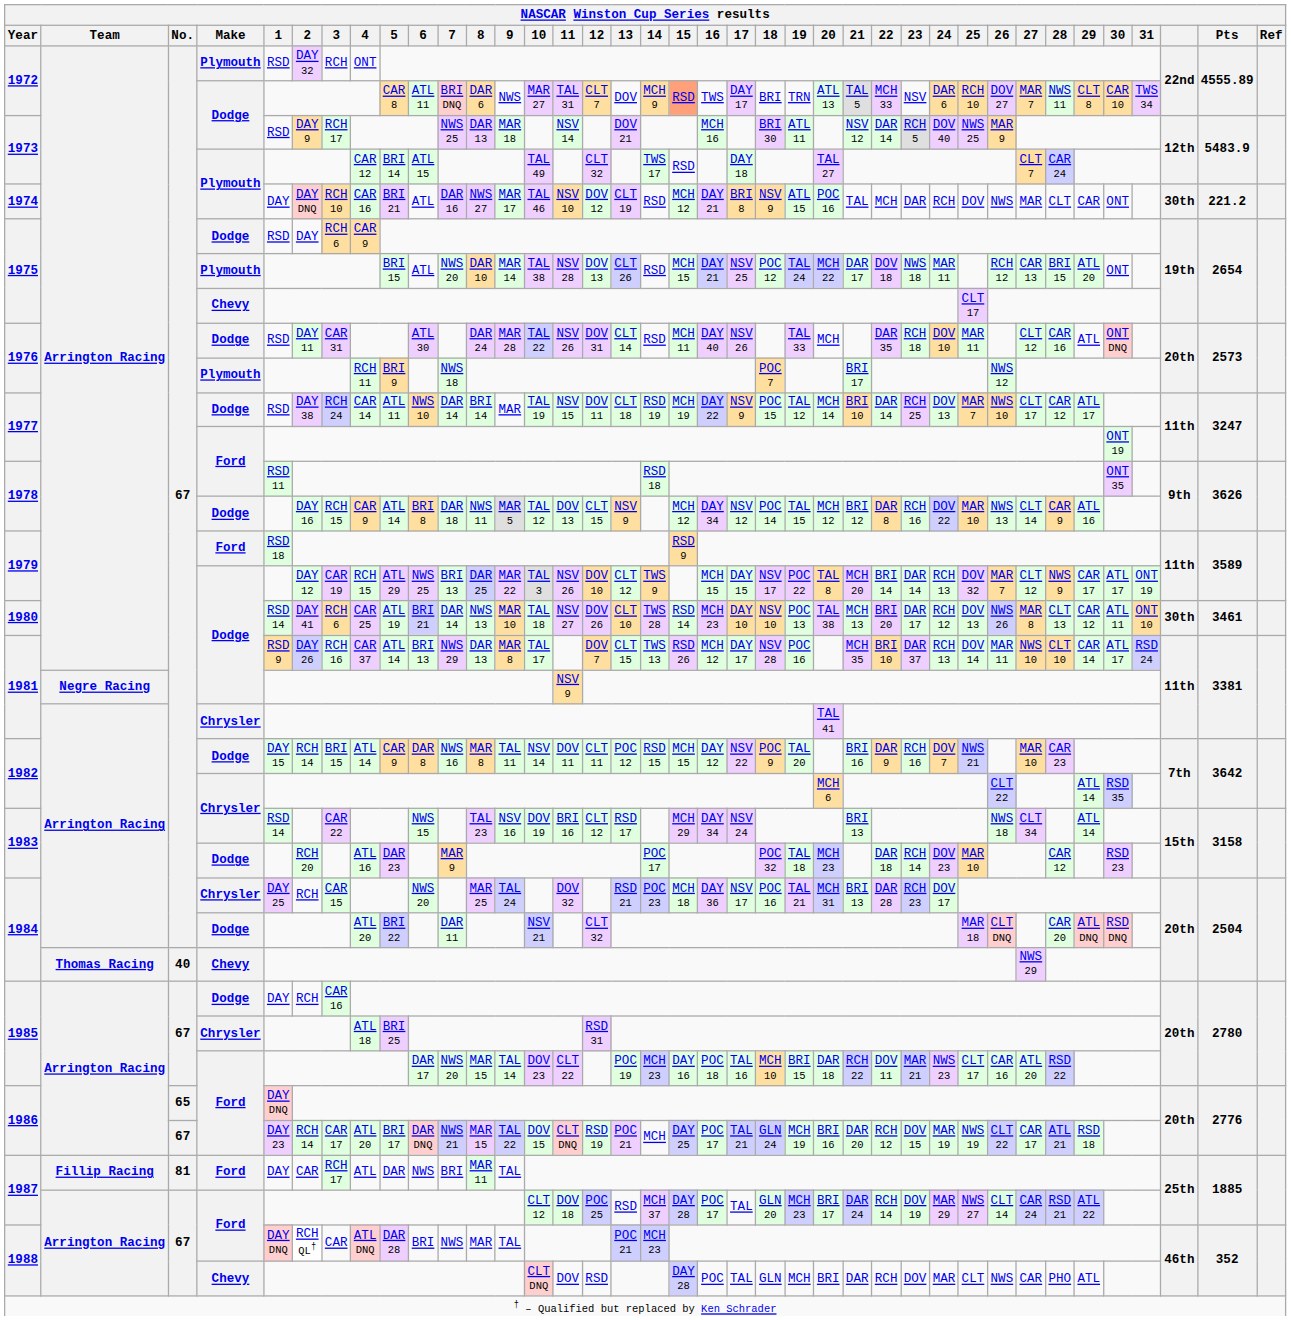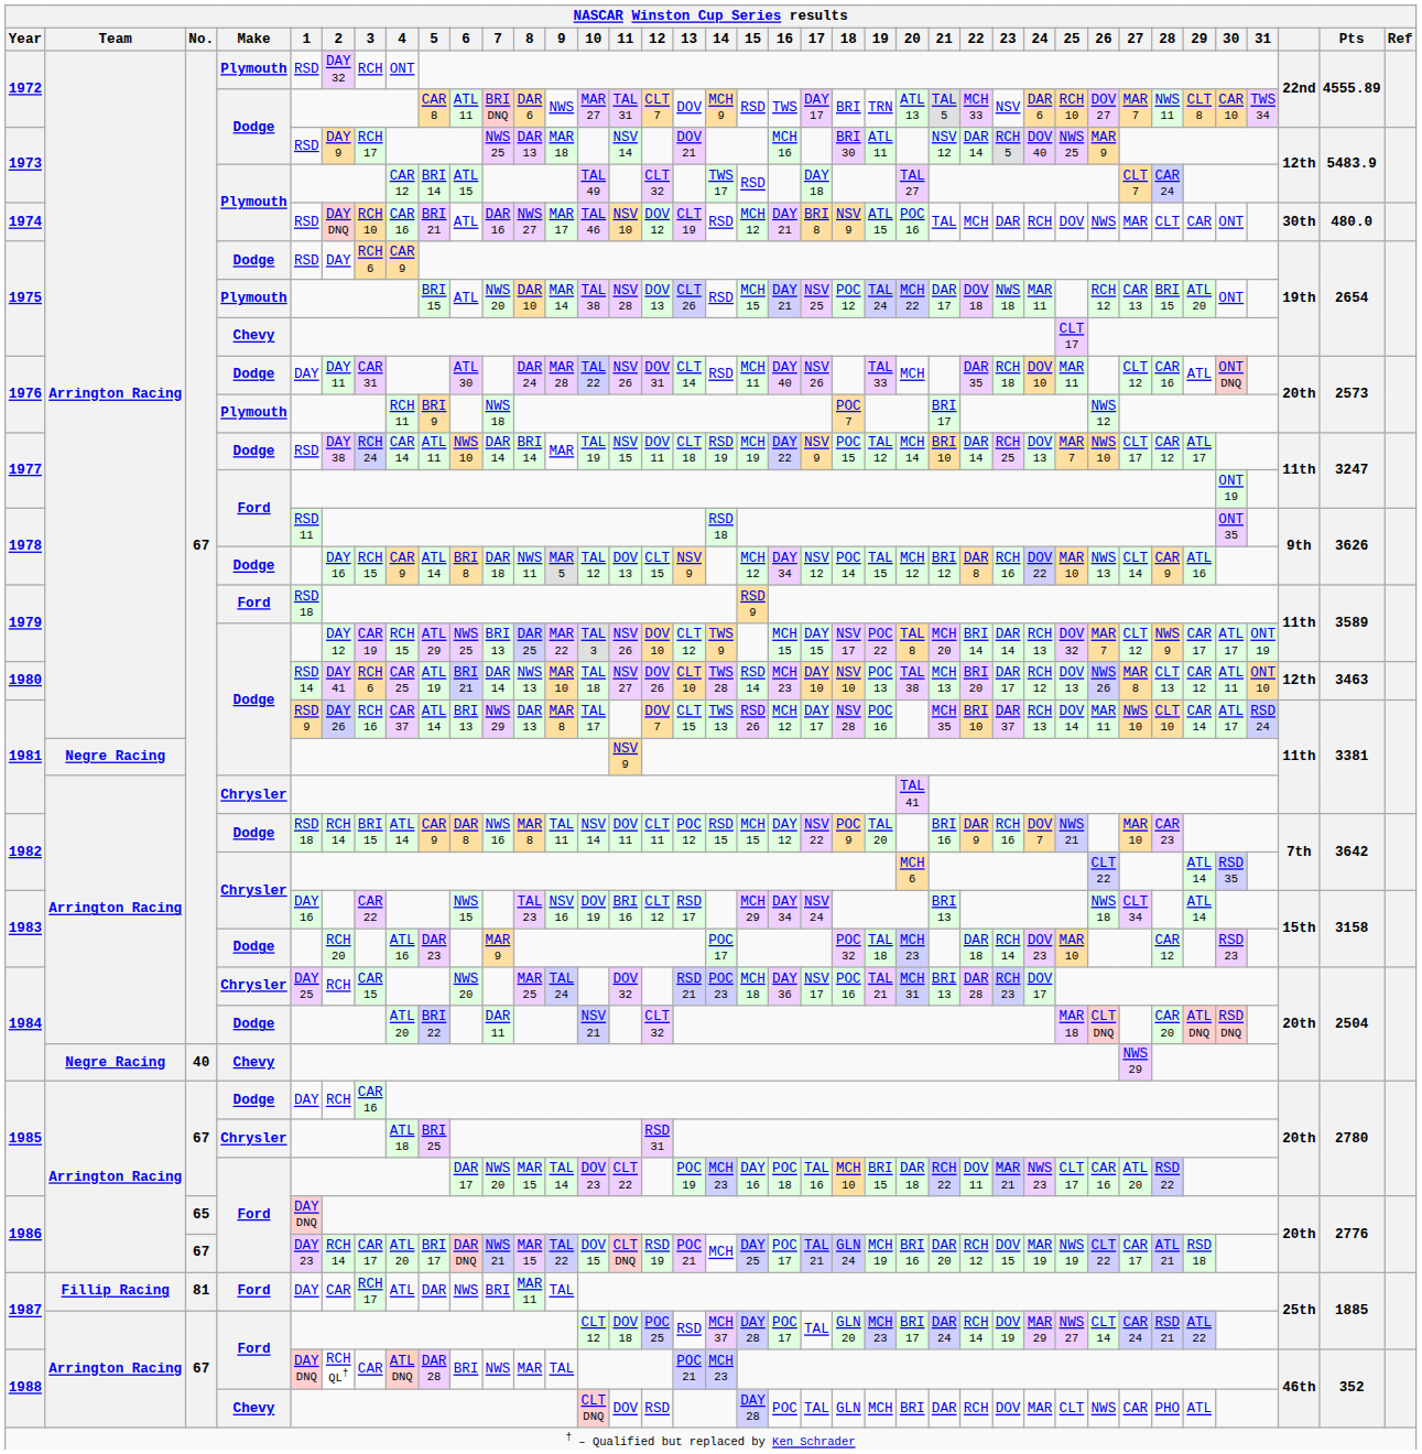1972 / Dodge | 15: lightsalmon background -> no background
1974 | 1: DAY -> RSD
1974 | Pts: 221.2 -> 480.0
1976 / Dodge | 1: RSD -> DAY
1980 | column 36: 30th -> 12th
1980 | Pts: 3461 -> 3463
1982 / Dodge | 1: DAY 15 -> RSD 18
1983 / Chrysler | 1: RSD 14 -> DAY 16
1984 / Chevy | Team: Thomas Racing -> Negre Racing
